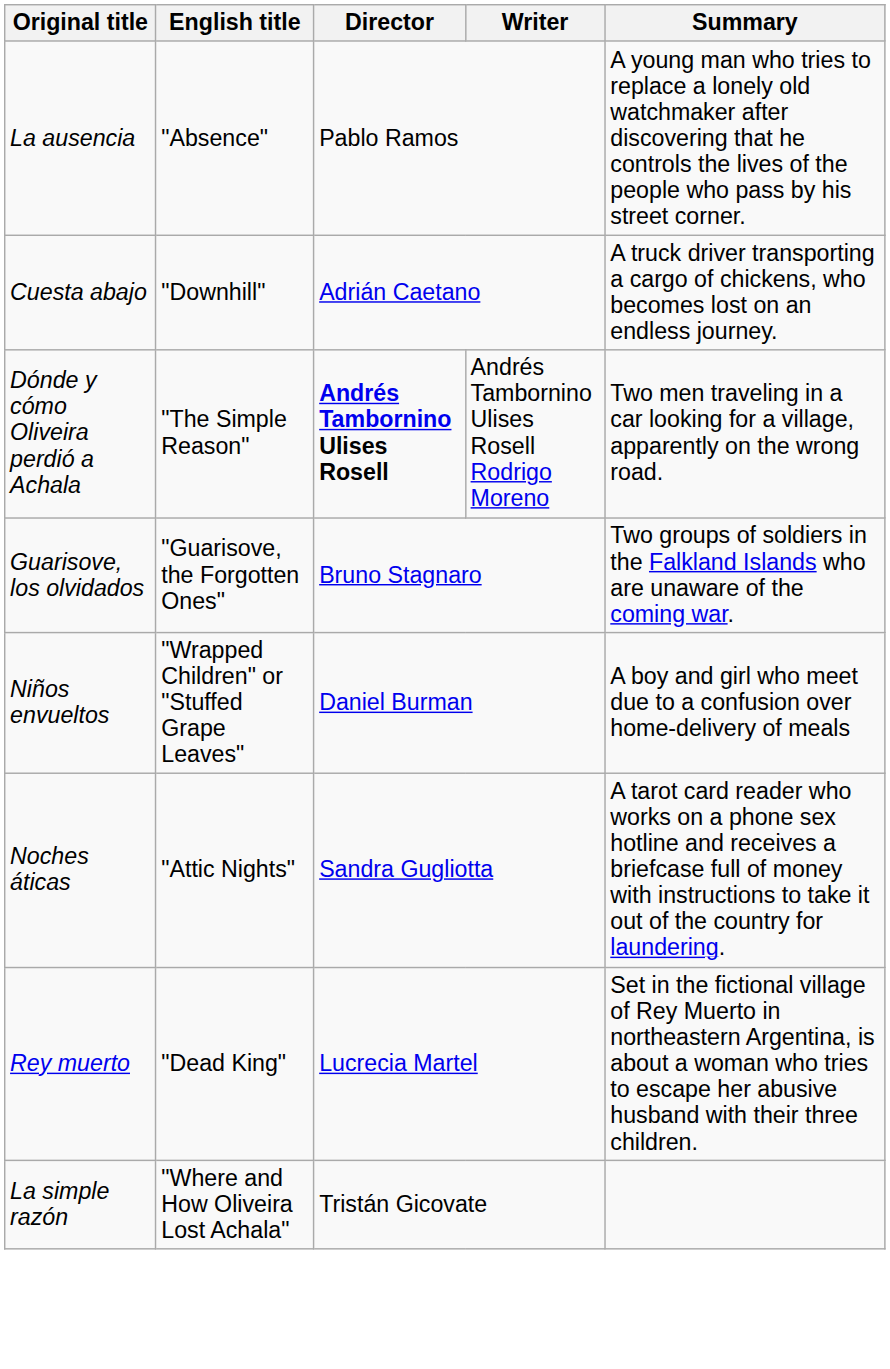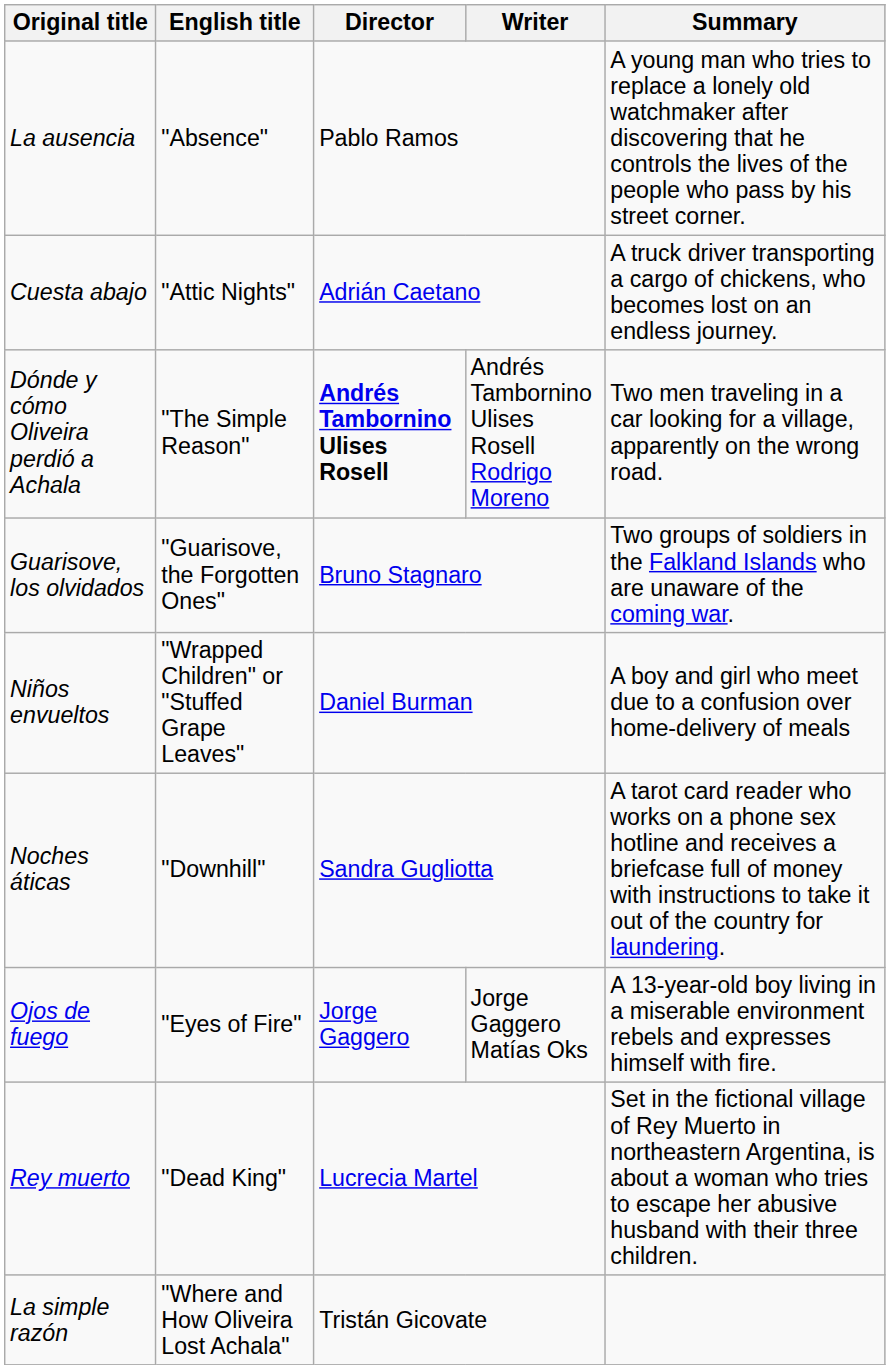Cuesta abajo | English title: "Downhill" -> "Attic Nights"
Noches áticas | English title: "Attic Nights" -> "Downhill"
+ row: Ojos de fuego | "Eyes of Fire" | Jorge Gaggero | Jorge Gaggero Matías Oks | A 13-year-old boy living in a miserable environment rebels and expresses himself with fire.
